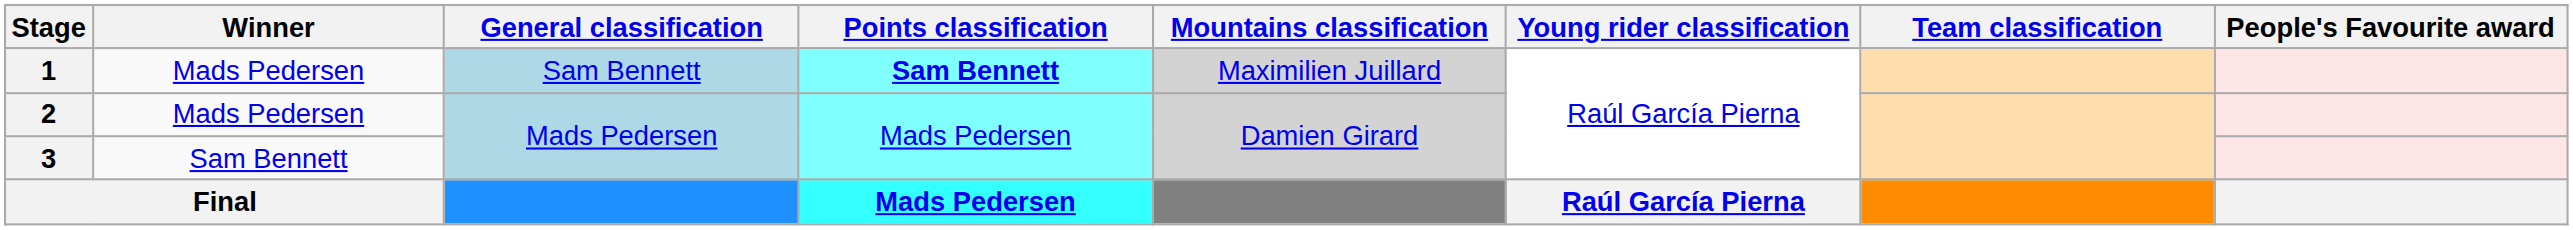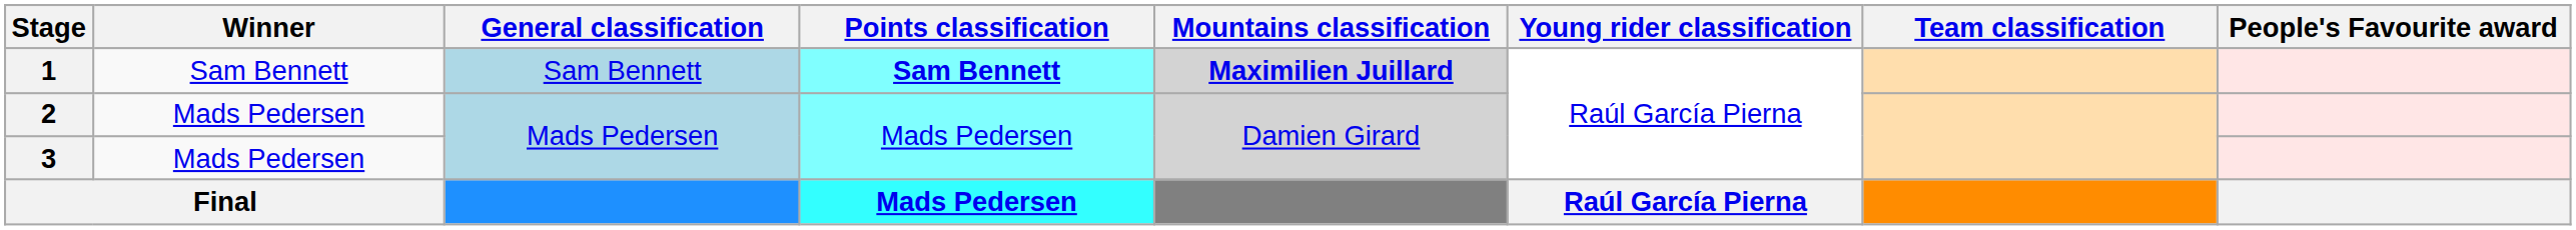1 | Winner: Mads Pedersen -> Sam Bennett
1 | Mountains classification: normal -> bold
3 | Winner: Sam Bennett -> Mads Pedersen
